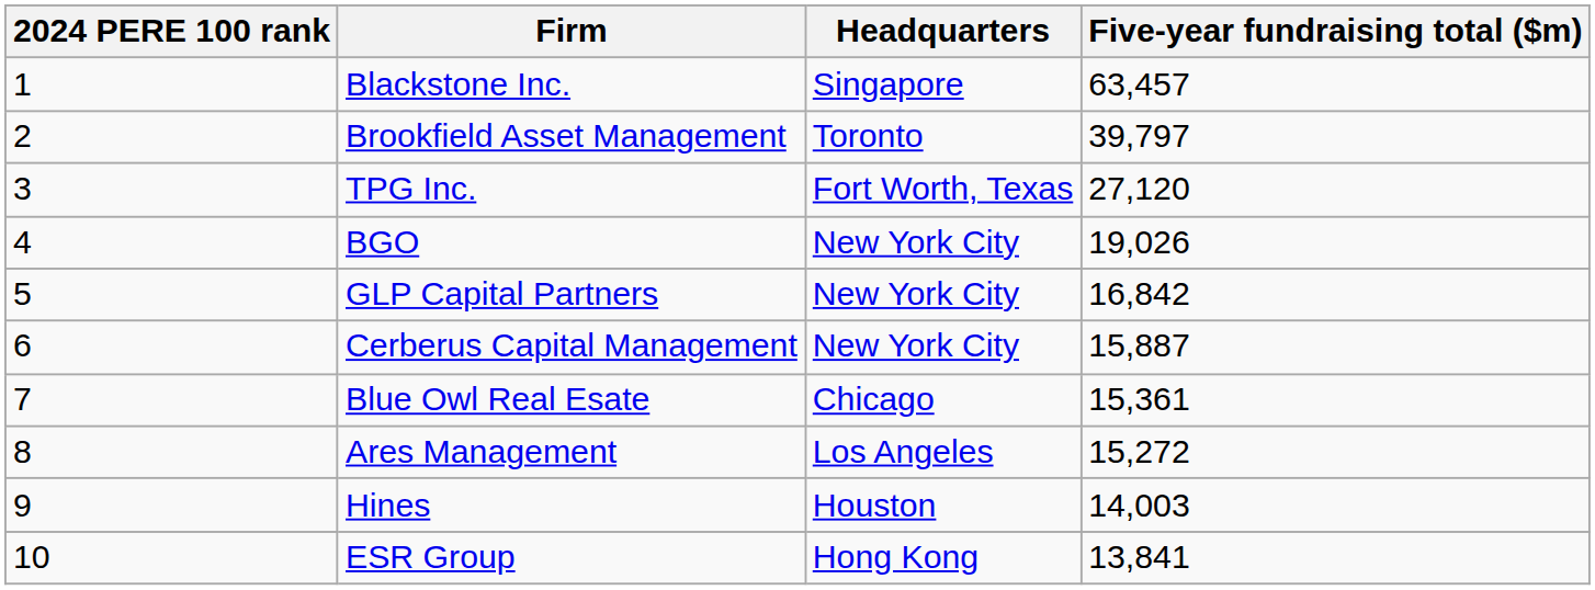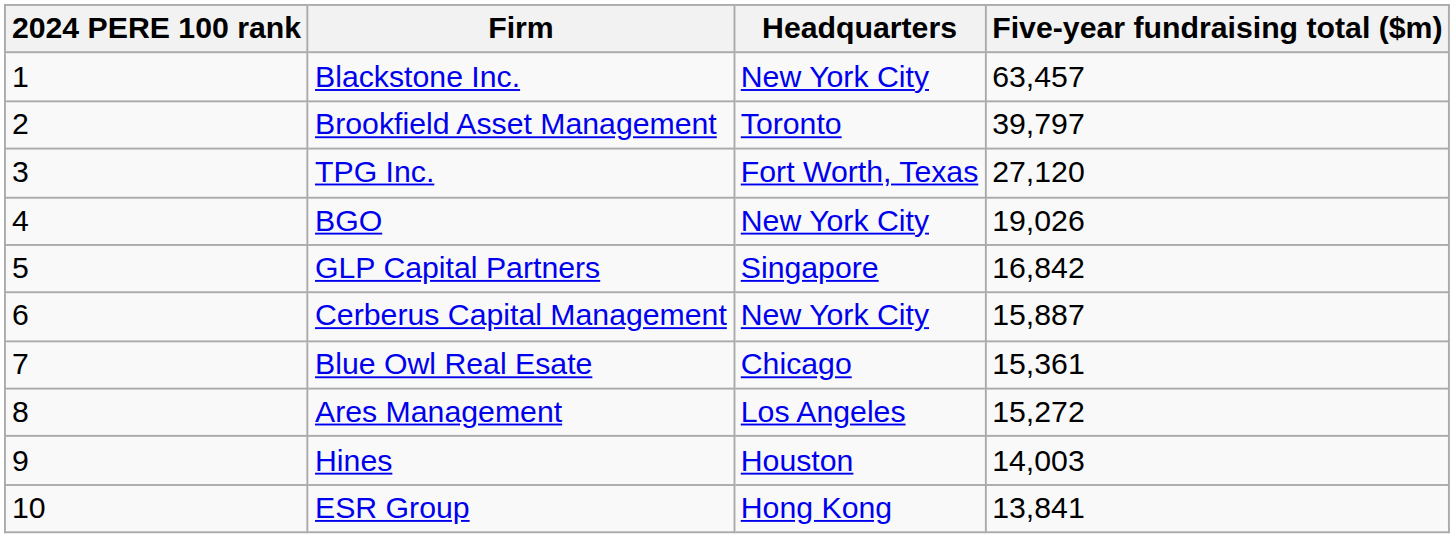Blackstone Inc. | Headquarters: Singapore -> New York City
GLP Capital Partners | Headquarters: New York City -> Singapore
